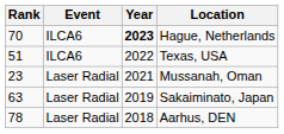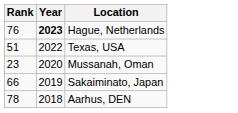- column: Event | ILCA6 | ILCA6 | Laser Radial | Laser Radial | Laser Radial
Hague, Netherlands | Rank: 70 -> 76
Mussanah, Oman | Year: 2021 -> 2020
Sakaiminato, Japan | Rank: 63 -> 66
